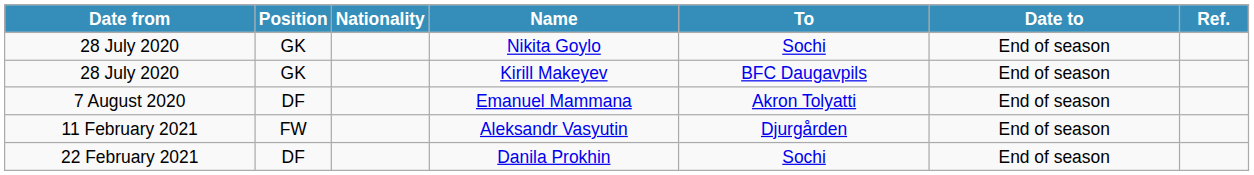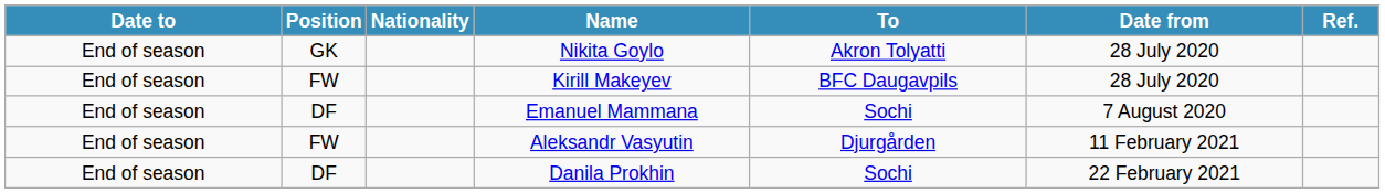columns swapped: Date from <-> Date to
Nikita Goylo | To: Sochi -> Akron Tolyatti
Kirill Makeyev | Position: GK -> FW
Emanuel Mammana | To: Akron Tolyatti -> Sochi
